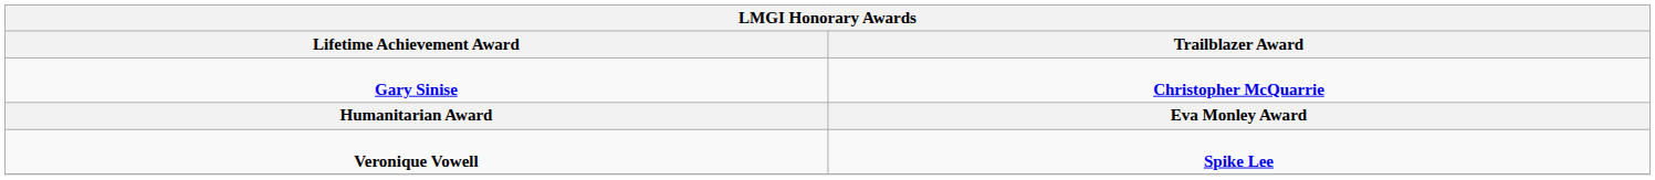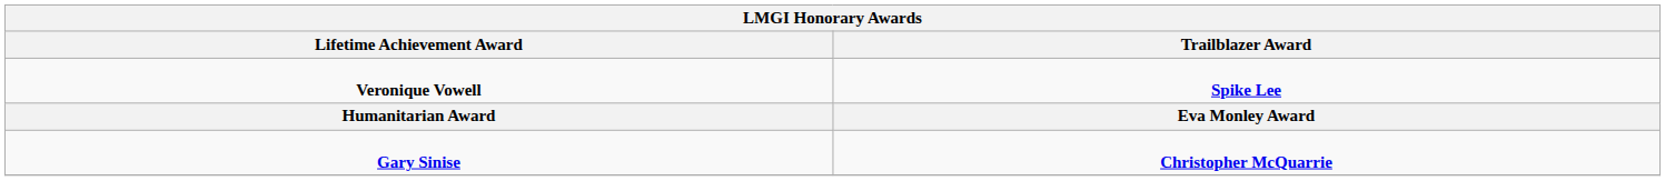rows swapped: Veronique Vowell <-> Gary Sinise
